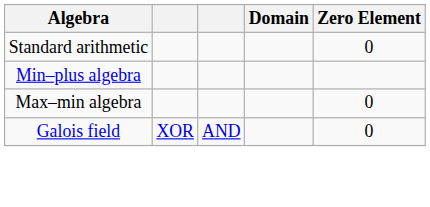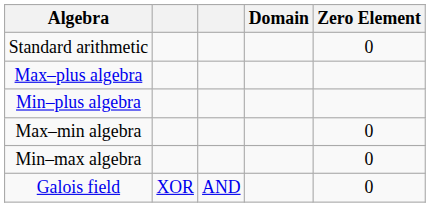+ row: Max–plus algebra
+ row: Min–max algebra | 0
